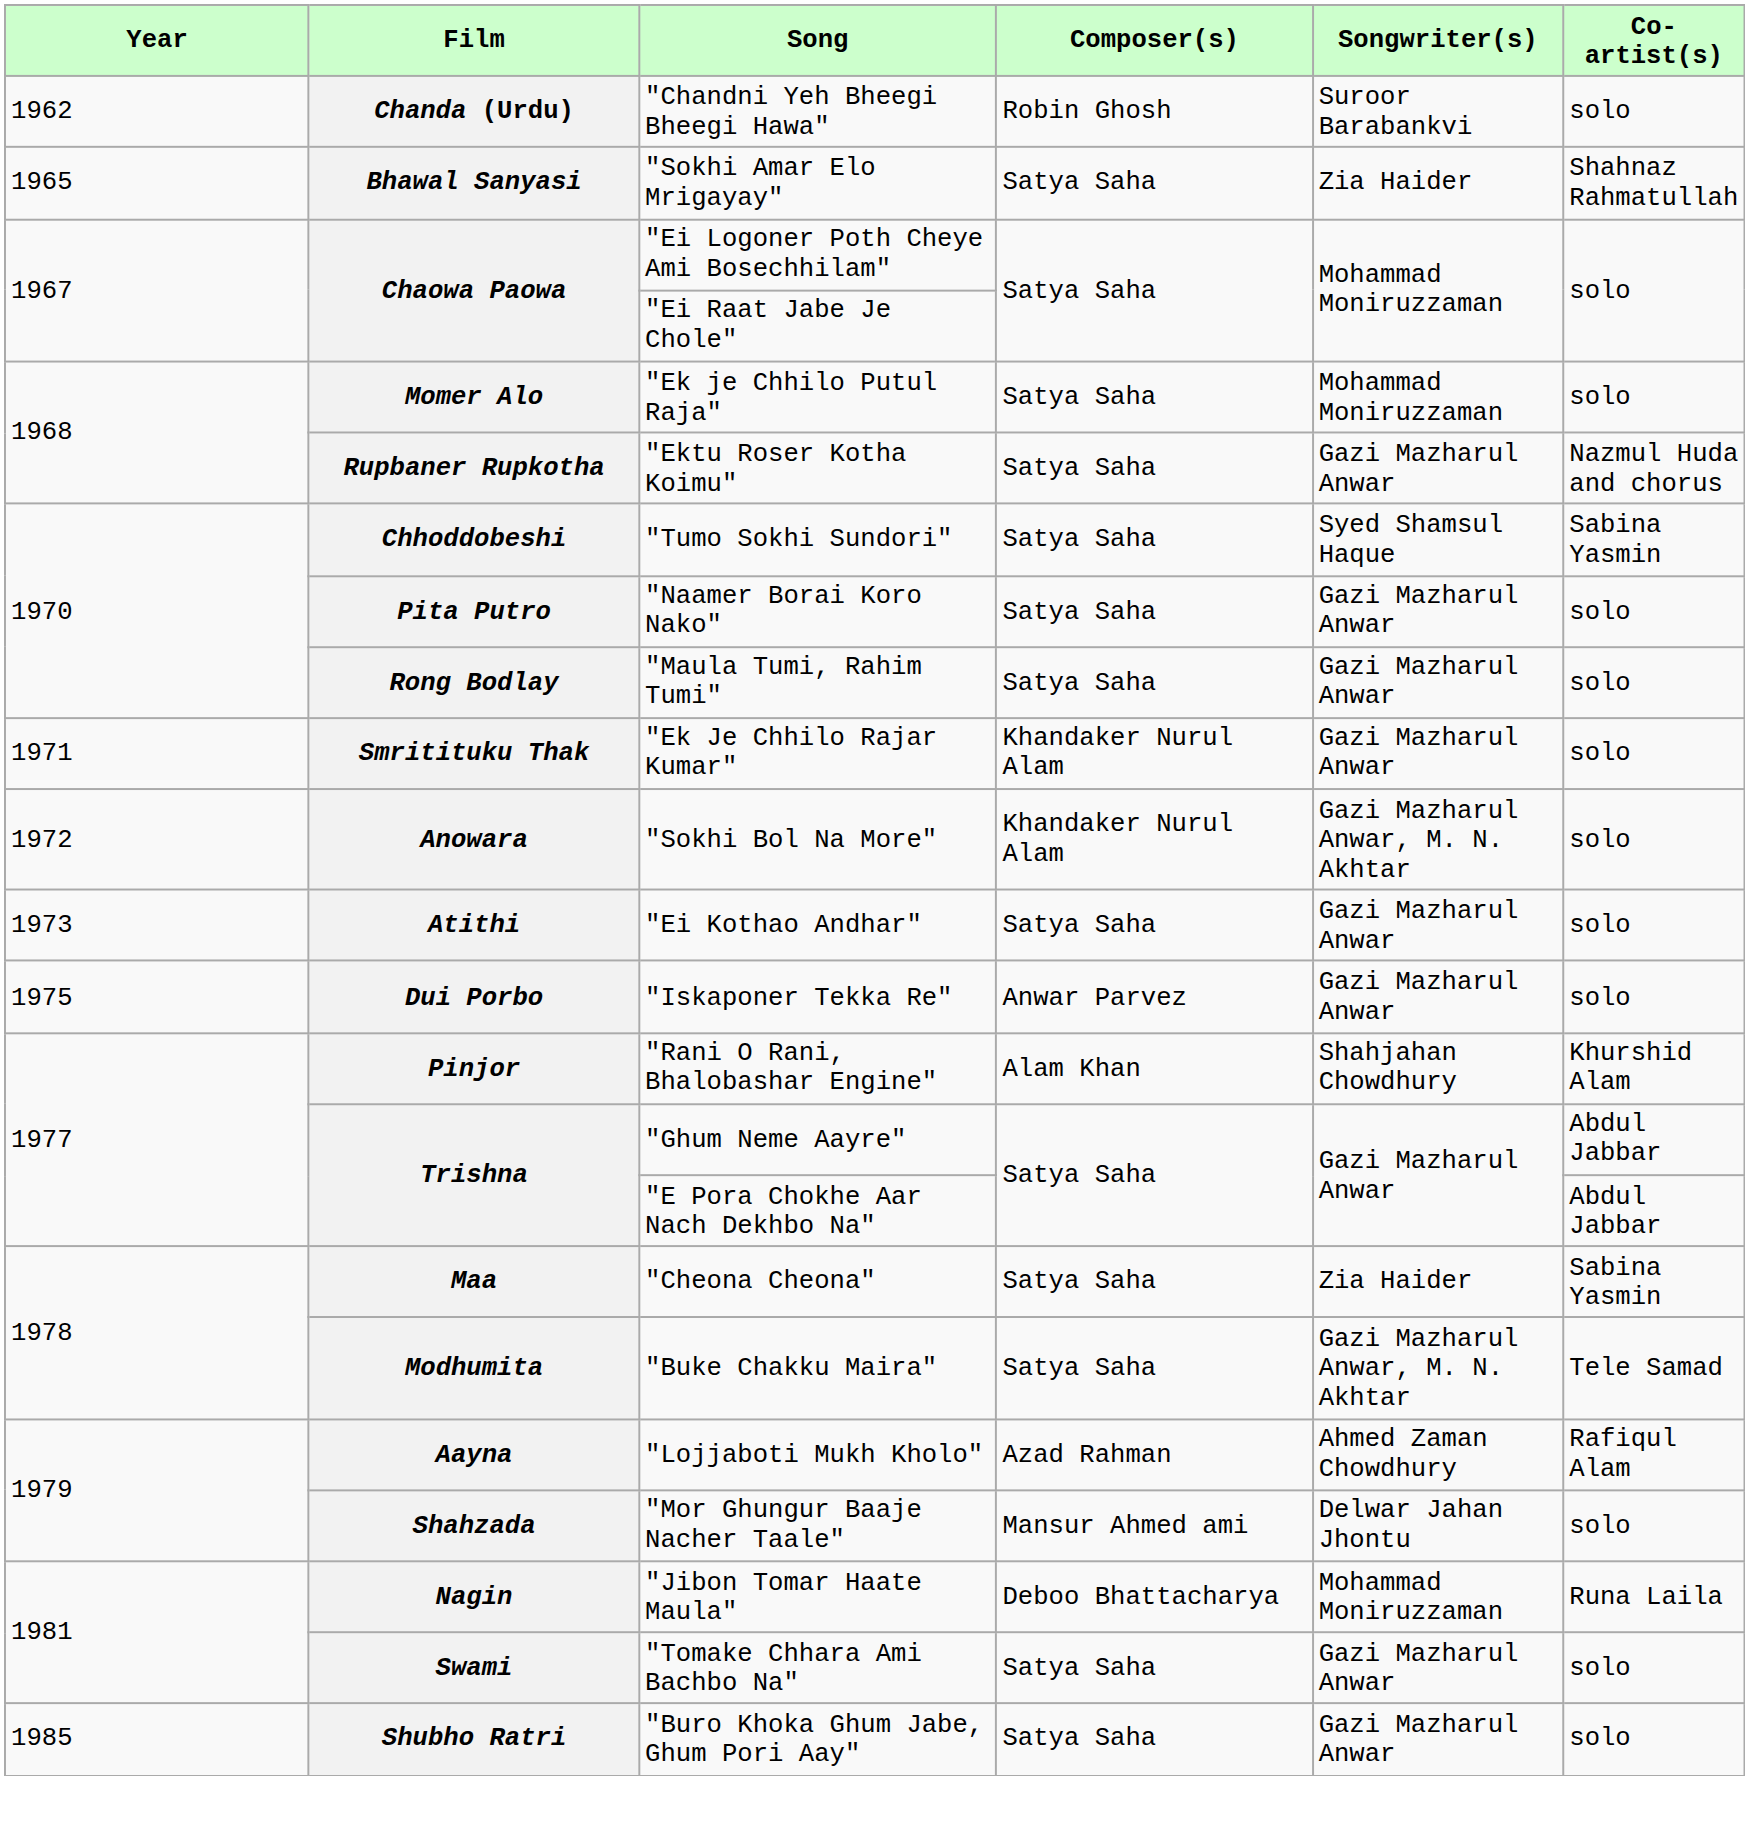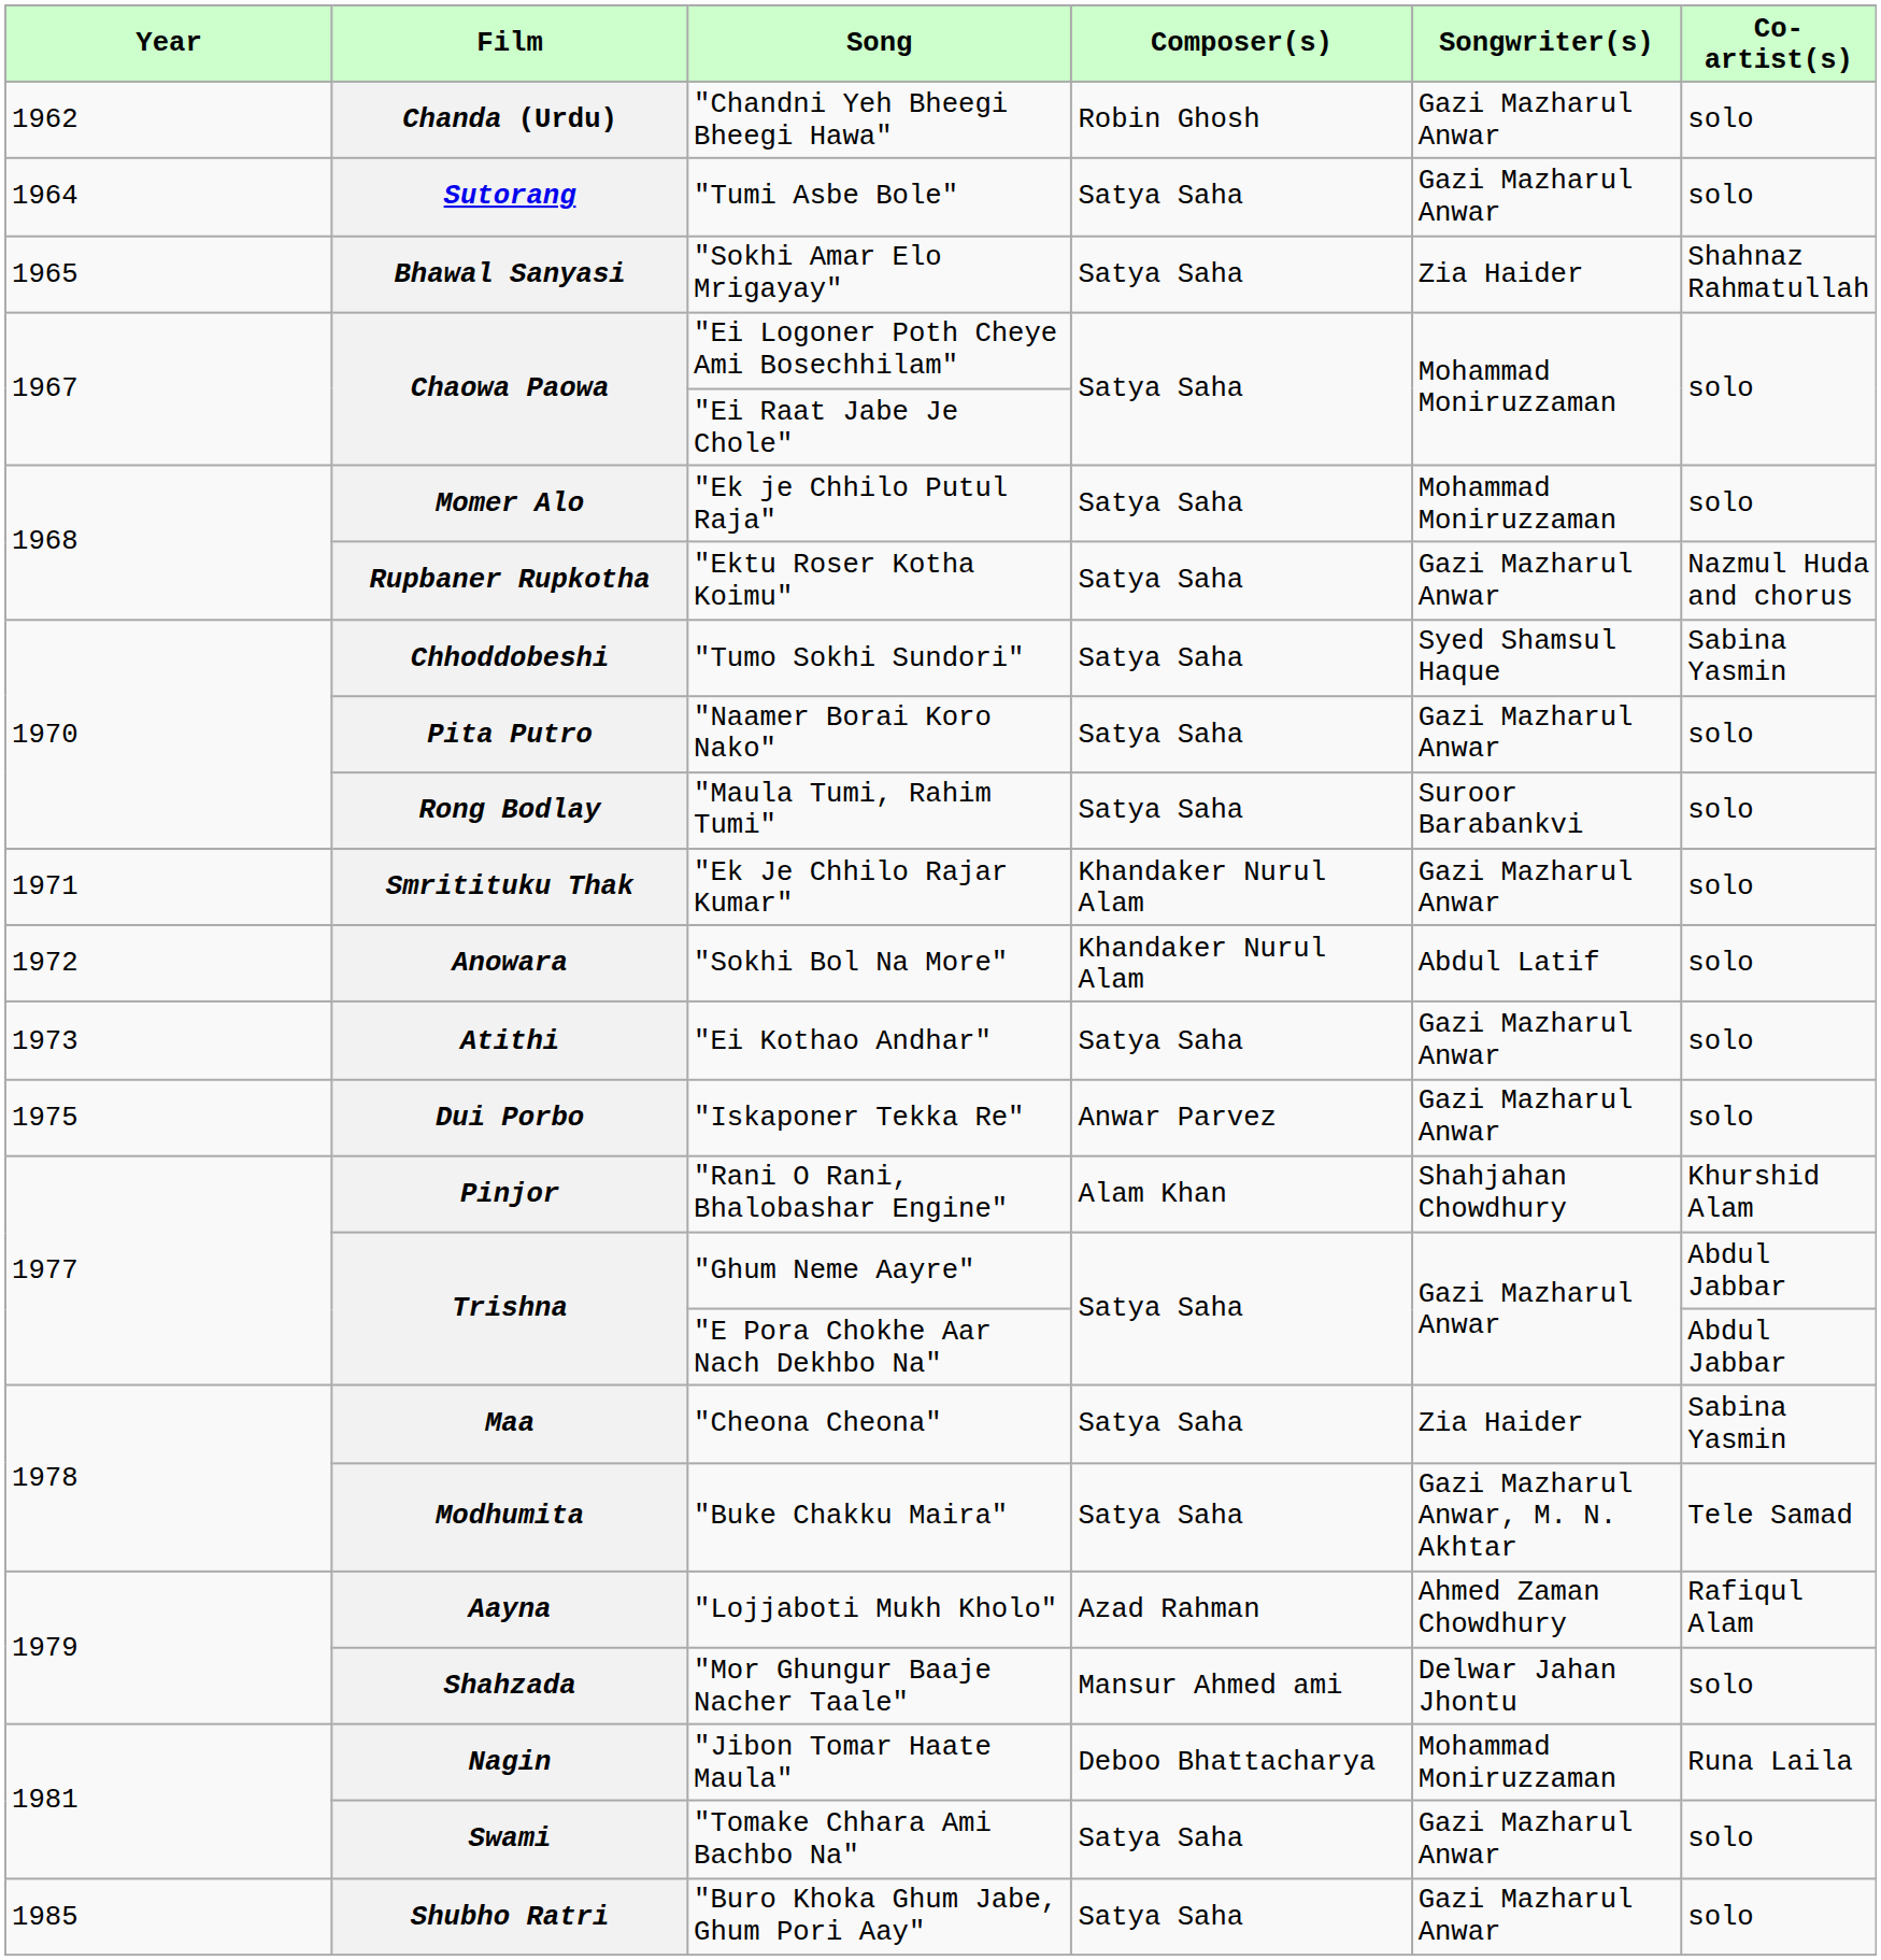Chanda (Urdu) | Songwriter(s): Suroor Barabankvi -> Gazi Mazharul Anwar
+ row: 1964 | Sutorang | "Tumi Asbe Bole" | Satya Saha | Gazi Mazharul Anwar | solo
Rong Bodlay | Songwriter(s): Gazi Mazharul Anwar -> Suroor Barabankvi
Anowara | Songwriter(s): Gazi Mazharul Anwar, M. N. Akhtar -> Abdul Latif
